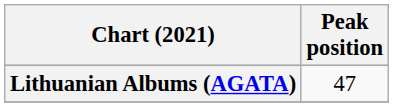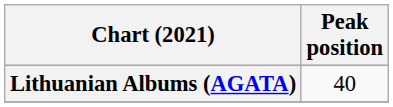Lithuanian Albums (AGATA) | Peak position: 47 -> 40
